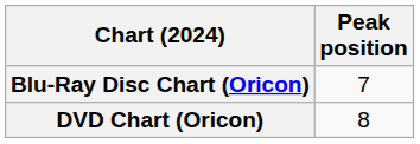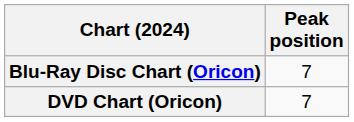DVD Chart (Oricon) | Peak position: 8 -> 7
